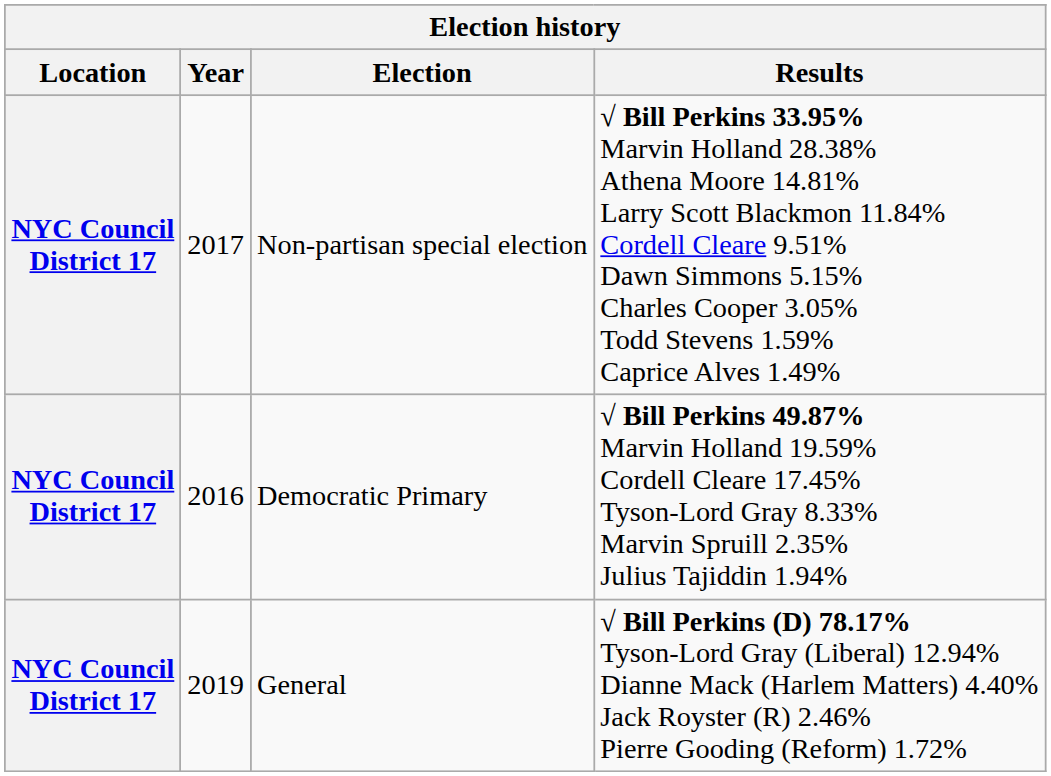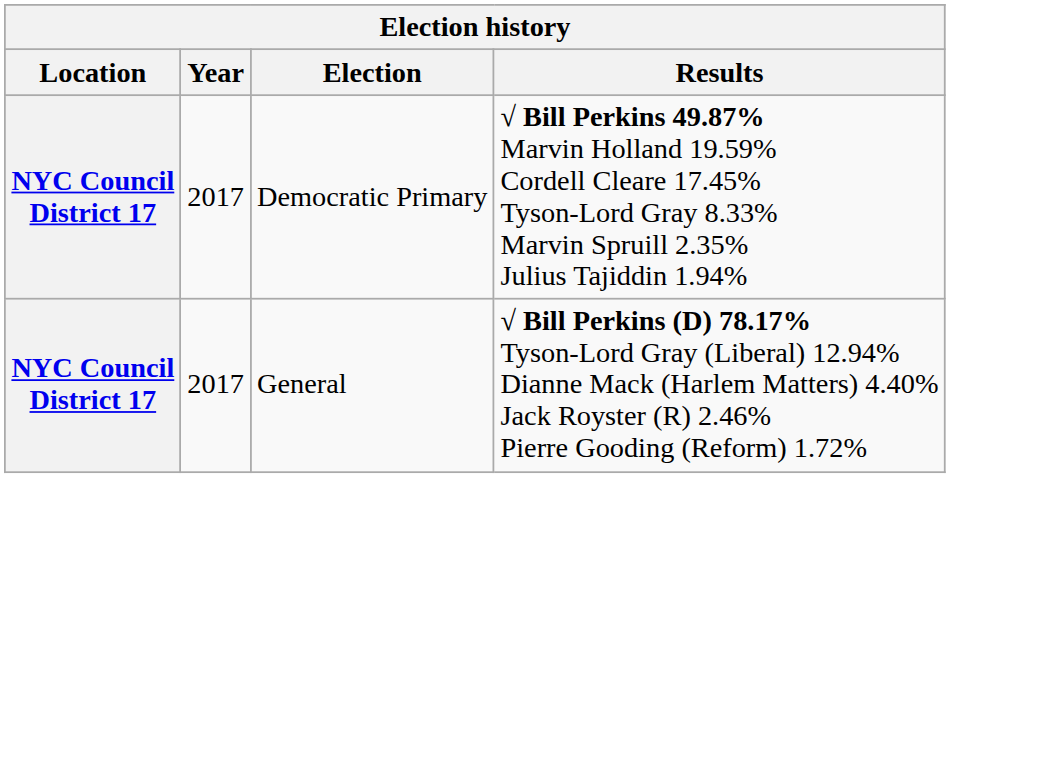- row: NYC Council District 17 | 2017 | Non-partisan special election | √ Bill Perkins 33.95% Marvin Holland 28.38% Athena Moore 14.81% Larry Scott Blackmon 11.84% Cordell Cleare 9.51% Dawn Simmons 5.15% Charles Cooper 3.05% Todd Stevens 1.59% Caprice Alves 1.49%
Democratic Primary | Year: 2016 -> 2017
General | Year: 2019 -> 2017
